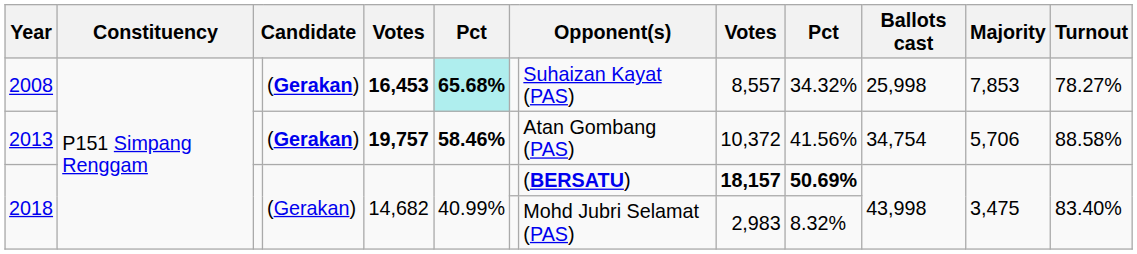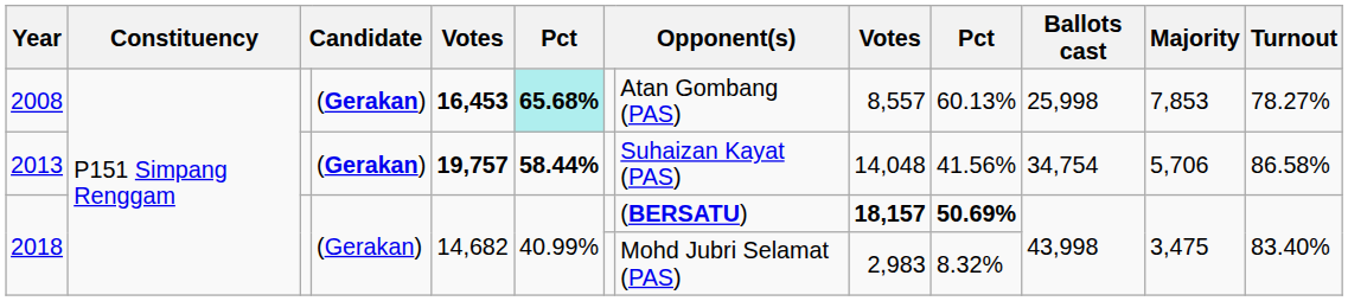2008 | column 8: Suhaizan Kayat (PAS) -> Atan Gombang (PAS)
2008 | column 10: 34.32% -> 60.13%
2013 | column 6: 58.46% -> 58.44%
2013 | column 8: Atan Gombang (PAS) -> Suhaizan Kayat (PAS)
2013 | column 9: 10,372 -> 14,048
2013 | Turnout: 88.58% -> 86.58%
